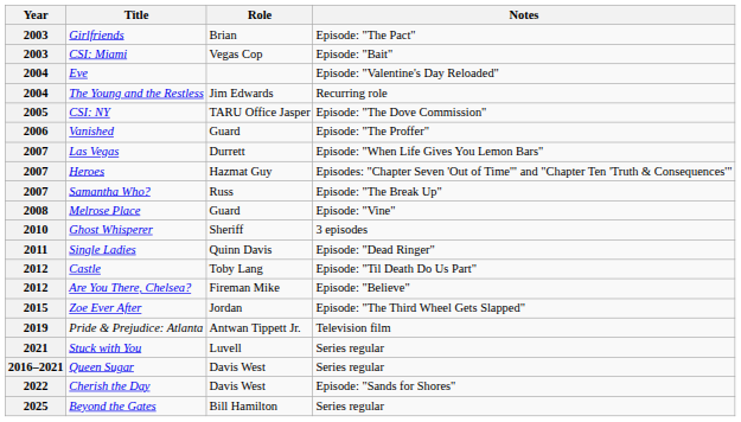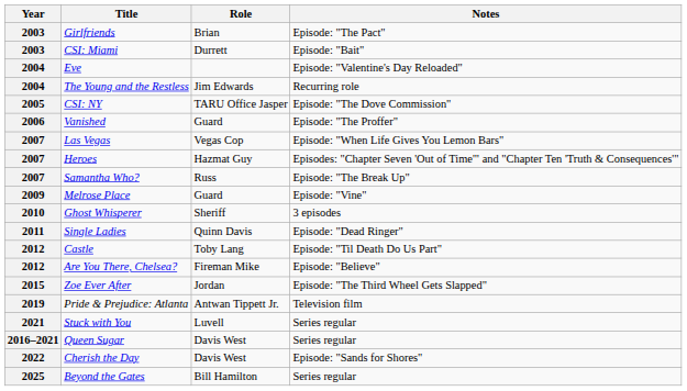CSI: Miami | Role: Vegas Cop -> Durrett
Las Vegas | Role: Durrett -> Vegas Cop
Melrose Place | Year: 2008 -> 2009
